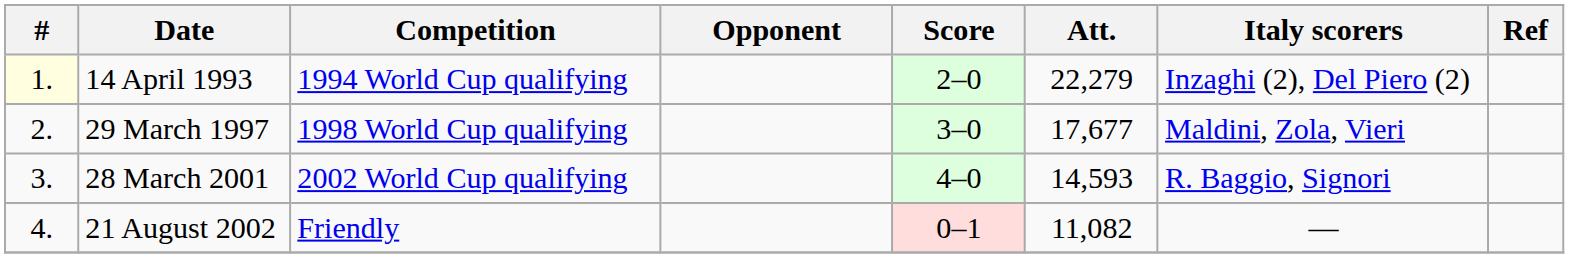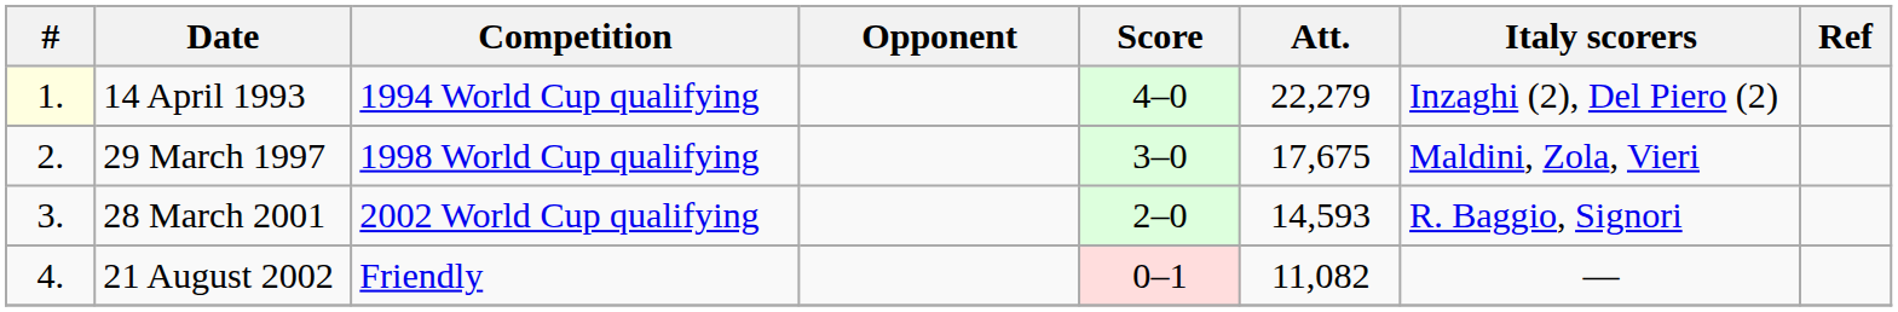14 April 1993 | Score: 2–0 -> 4–0
29 March 1997 | Att.: 17,677 -> 17,675
28 March 2001 | Score: 4–0 -> 2–0
